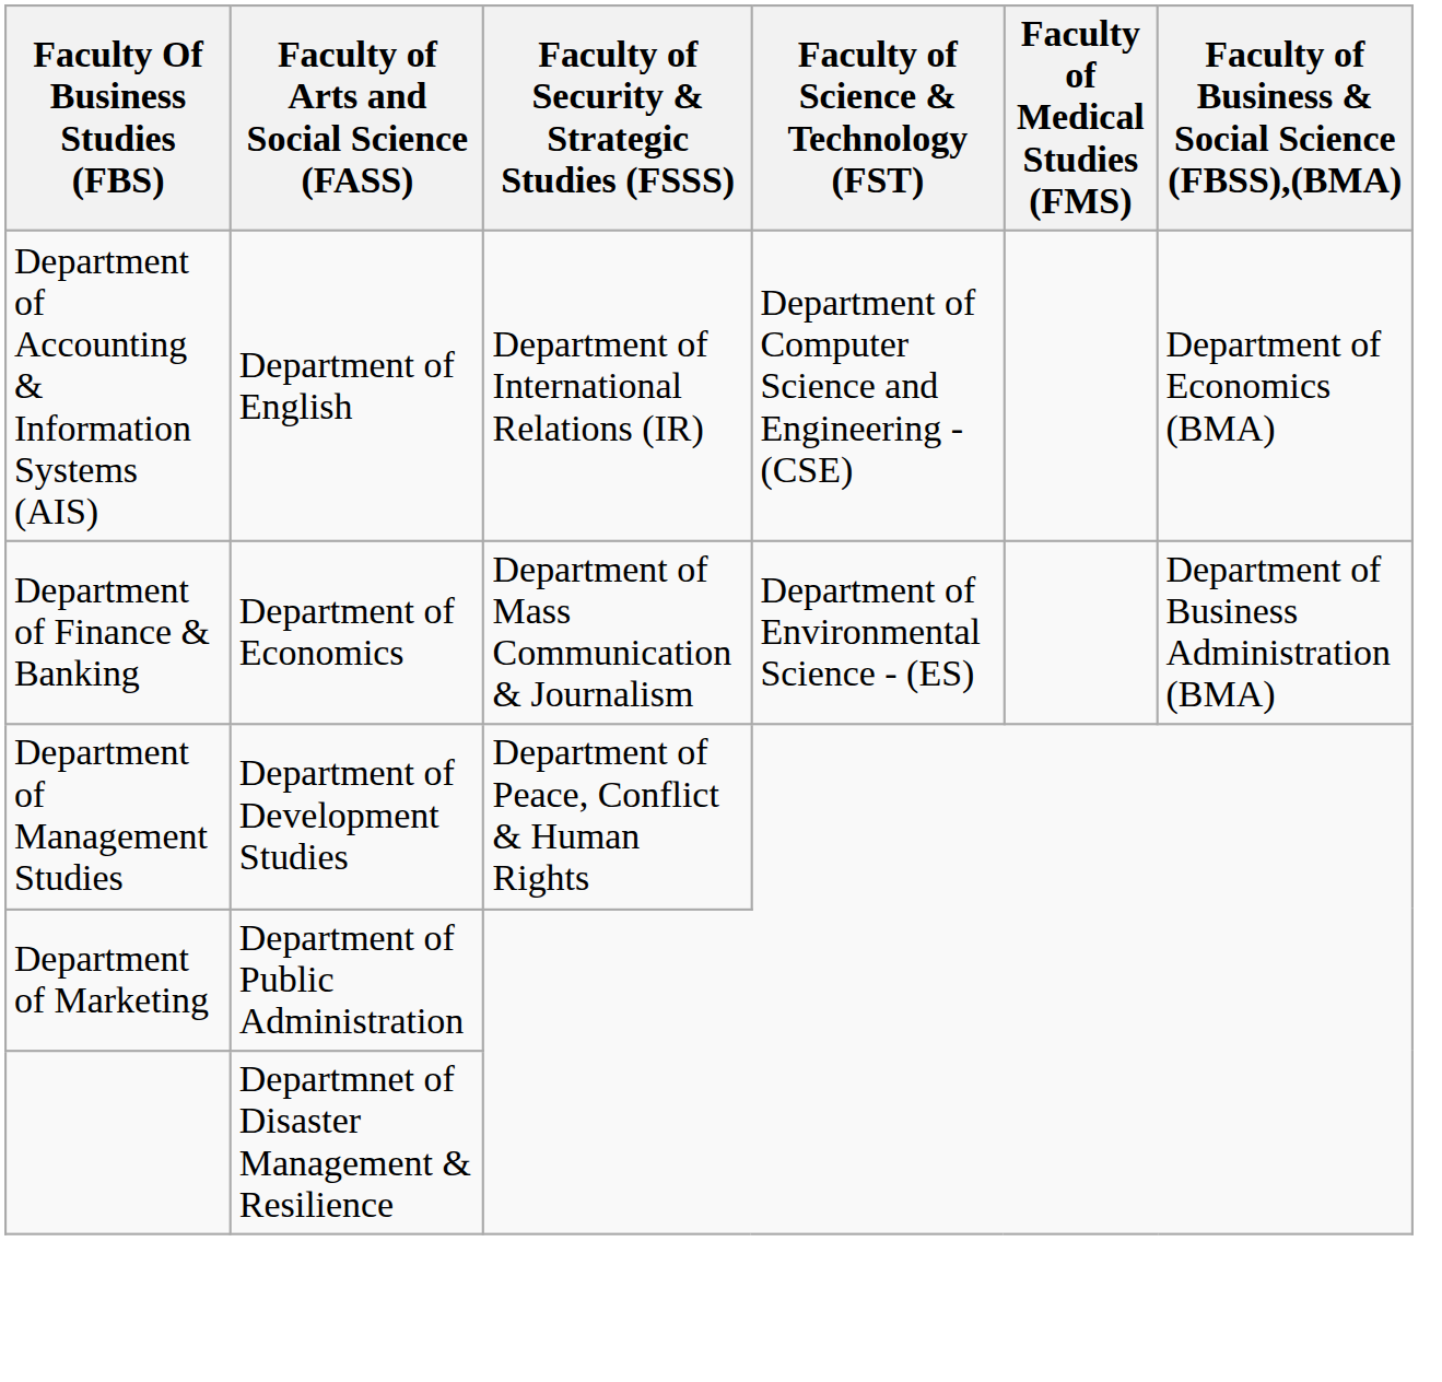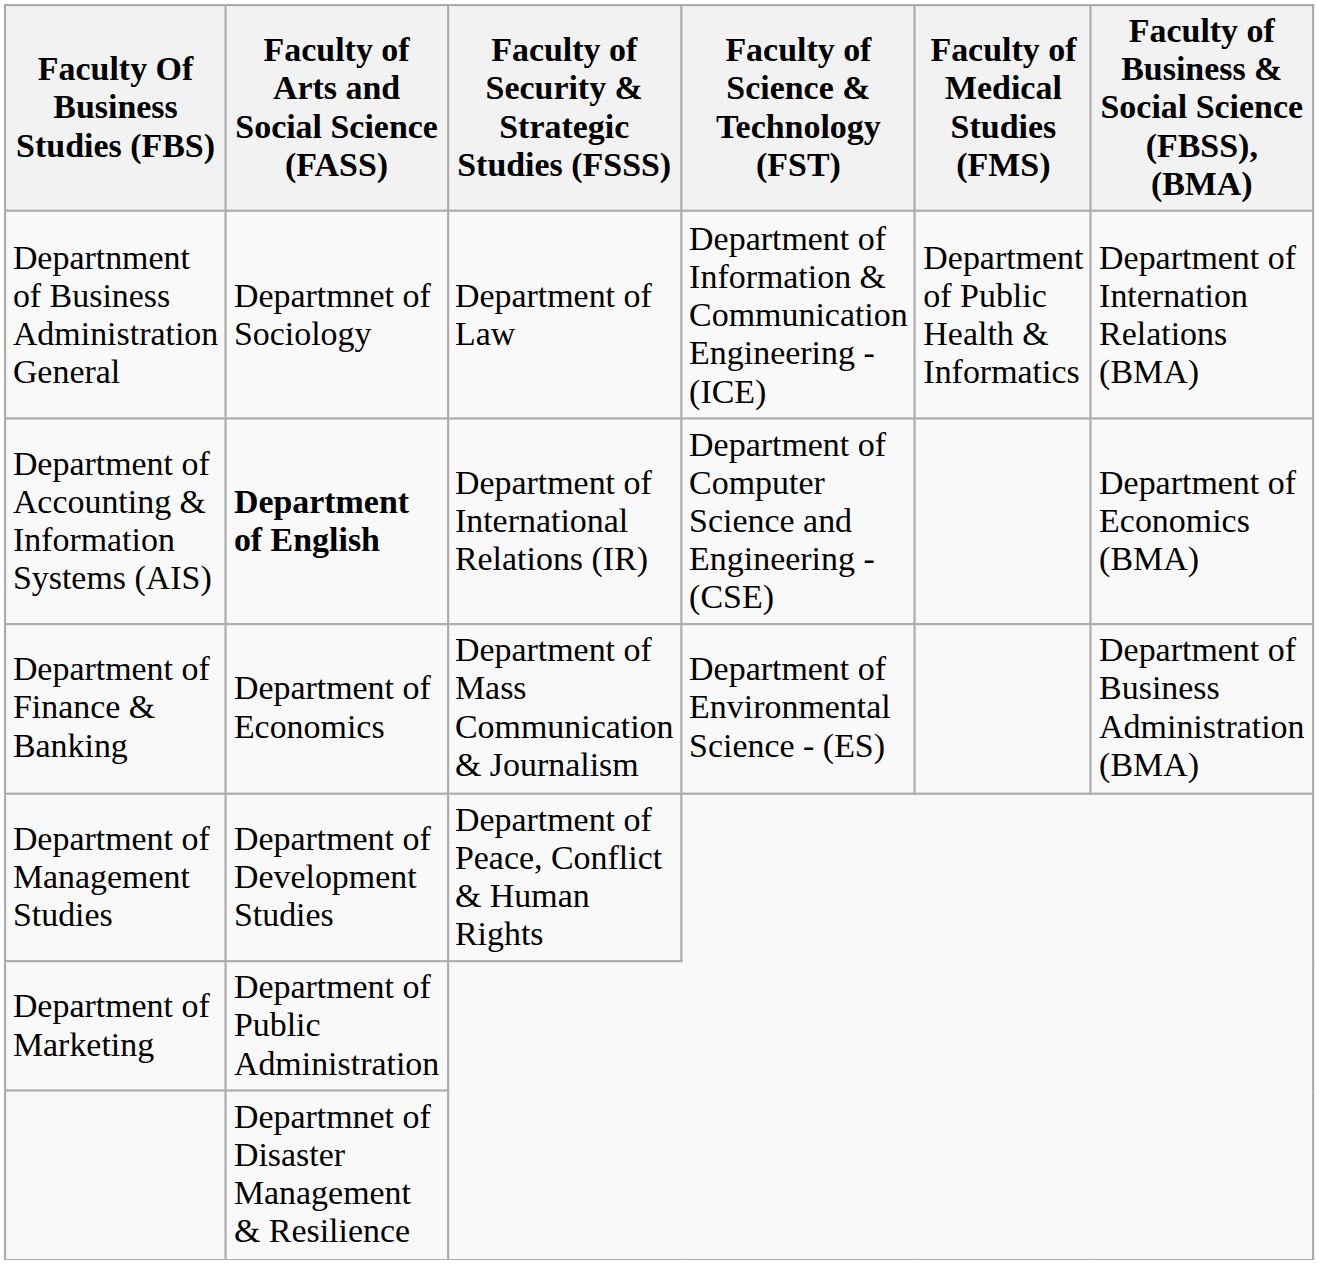+ row: Departnment of Business Administration General | Departmnet of Sociology | Department of Law | Department of Information & Communication Engineering - (ICE) | Department of Public Health & Informatics | Department of Internation Relations (BMA)
Department of Accounting & Information Systems (AIS) | Faculty of Arts and Social Science (FASS): normal -> bold
